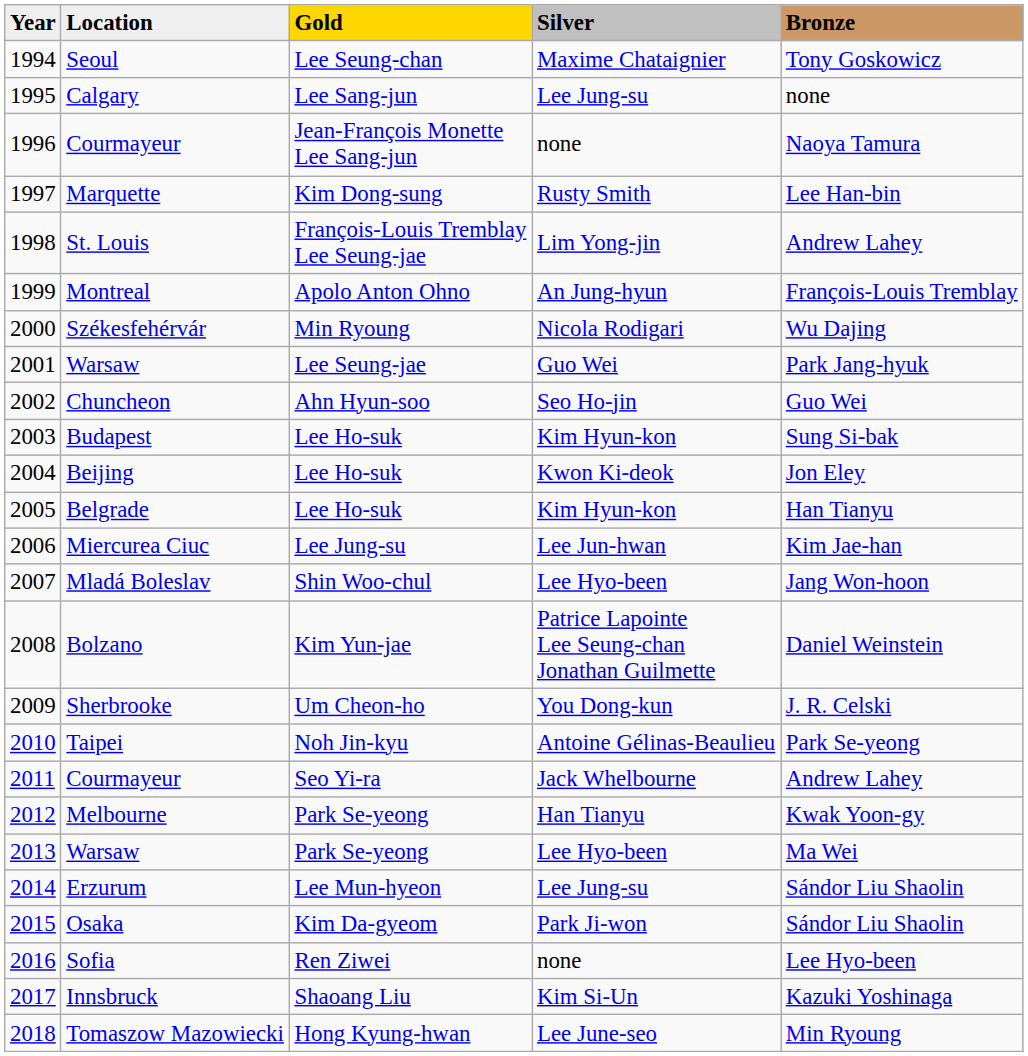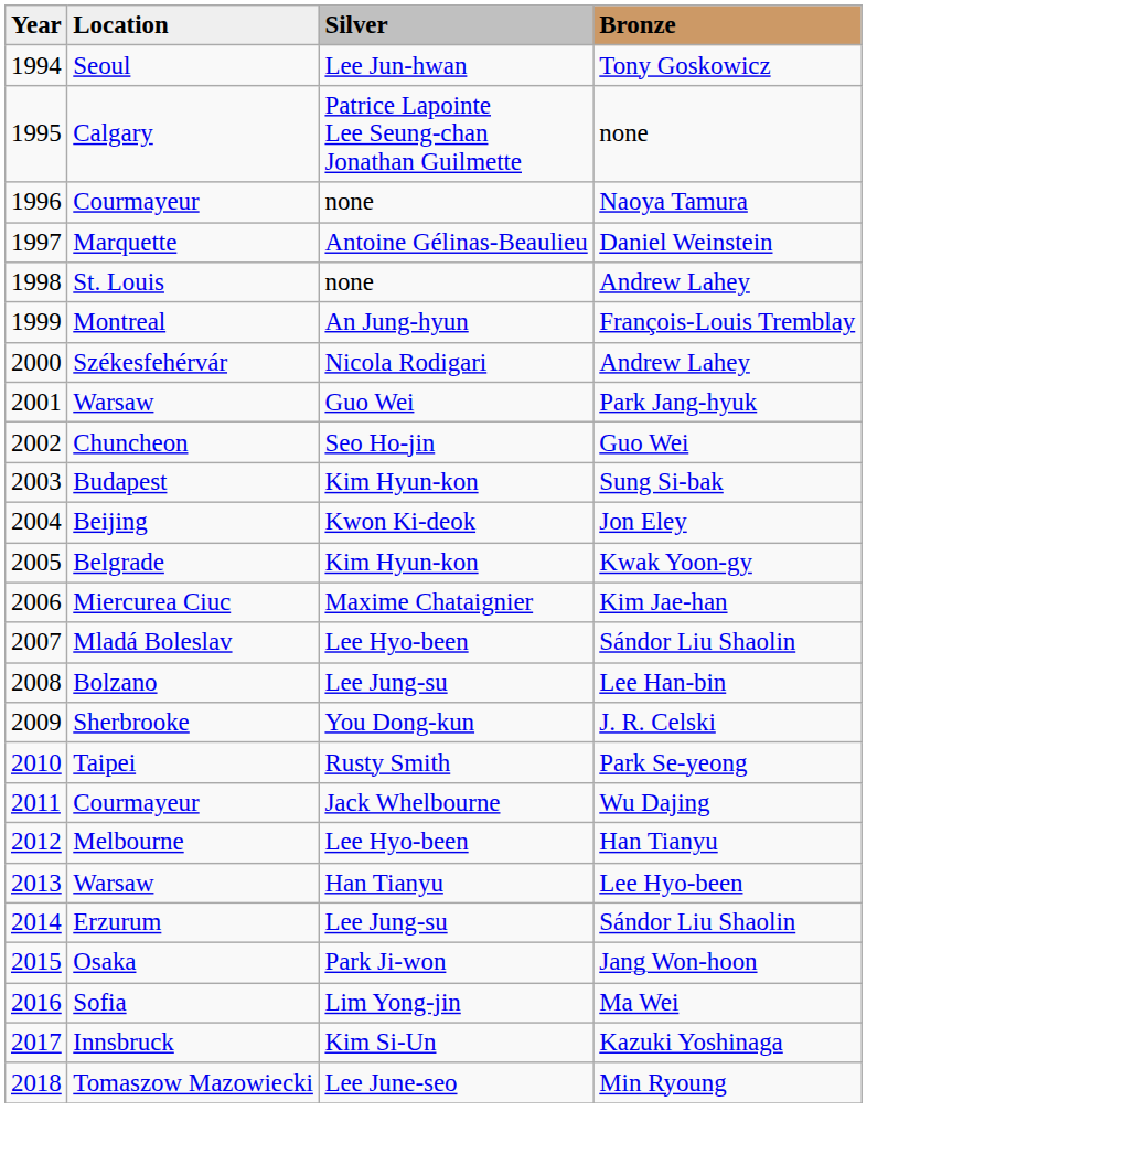- column: Gold | Lee Seung-chan | Lee Sang-jun | Jean-François Monette Lee Sang-jun | Kim Dong-sung | François-Louis Tremblay Lee Seung-jae | Apolo Anton Ohno | Min Ryoung | Lee Seung-jae | Ahn Hyun-soo | Lee Ho-suk | Lee Ho-suk | Lee Ho-suk | Lee Jung-su | Shin Woo-chul | Kim Yun-jae | Um Cheon-ho | Noh Jin-kyu | Seo Yi-ra | Park Se-yeong | Park Se-yeong | Lee Mun-hyeon | Kim Da-gyeom | Ren Ziwei | Shaoang Liu | Hong Kyung-hwan
Seoul | Silver: Maxime Chataignier -> Lee Jun-hwan
Calgary | Silver: Lee Jung-su -> Patrice Lapointe Lee Seung-chan Jonathan Guilmette
Marquette | Silver: Rusty Smith -> Antoine Gélinas-Beaulieu
Marquette | Bronze: Lee Han-bin -> Daniel Weinstein
St. Louis | Silver: Lim Yong-jin -> none
Székesfehérvár | Bronze: Wu Dajing -> Andrew Lahey
Belgrade | Bronze: Han Tianyu -> Kwak Yoon-gy
Miercurea Ciuc | Silver: Lee Jun-hwan -> Maxime Chataignier
Mladá Boleslav | Bronze: Jang Won-hoon -> Sándor Liu Shaolin
Bolzano | Silver: Patrice Lapointe Lee Seung-chan Jonathan Guilmette -> Lee Jung-su
Bolzano | Bronze: Daniel Weinstein -> Lee Han-bin
Taipei | Silver: Antoine Gélinas-Beaulieu -> Rusty Smith
2011 / Courmayeur | Bronze: Andrew Lahey -> Wu Dajing
Melbourne | Silver: Han Tianyu -> Lee Hyo-been
Melbourne | Bronze: Kwak Yoon-gy -> Han Tianyu
2013 / Warsaw | Silver: Lee Hyo-been -> Han Tianyu
2013 / Warsaw | Bronze: Ma Wei -> Lee Hyo-been
Osaka | Bronze: Sándor Liu Shaolin -> Jang Won-hoon
Sofia | Silver: none -> Lim Yong-jin
Sofia | Bronze: Lee Hyo-been -> Ma Wei
